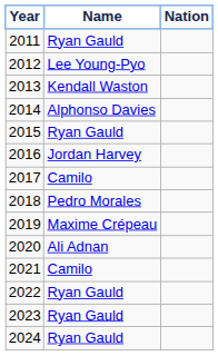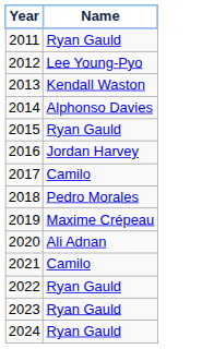- column: Nation
